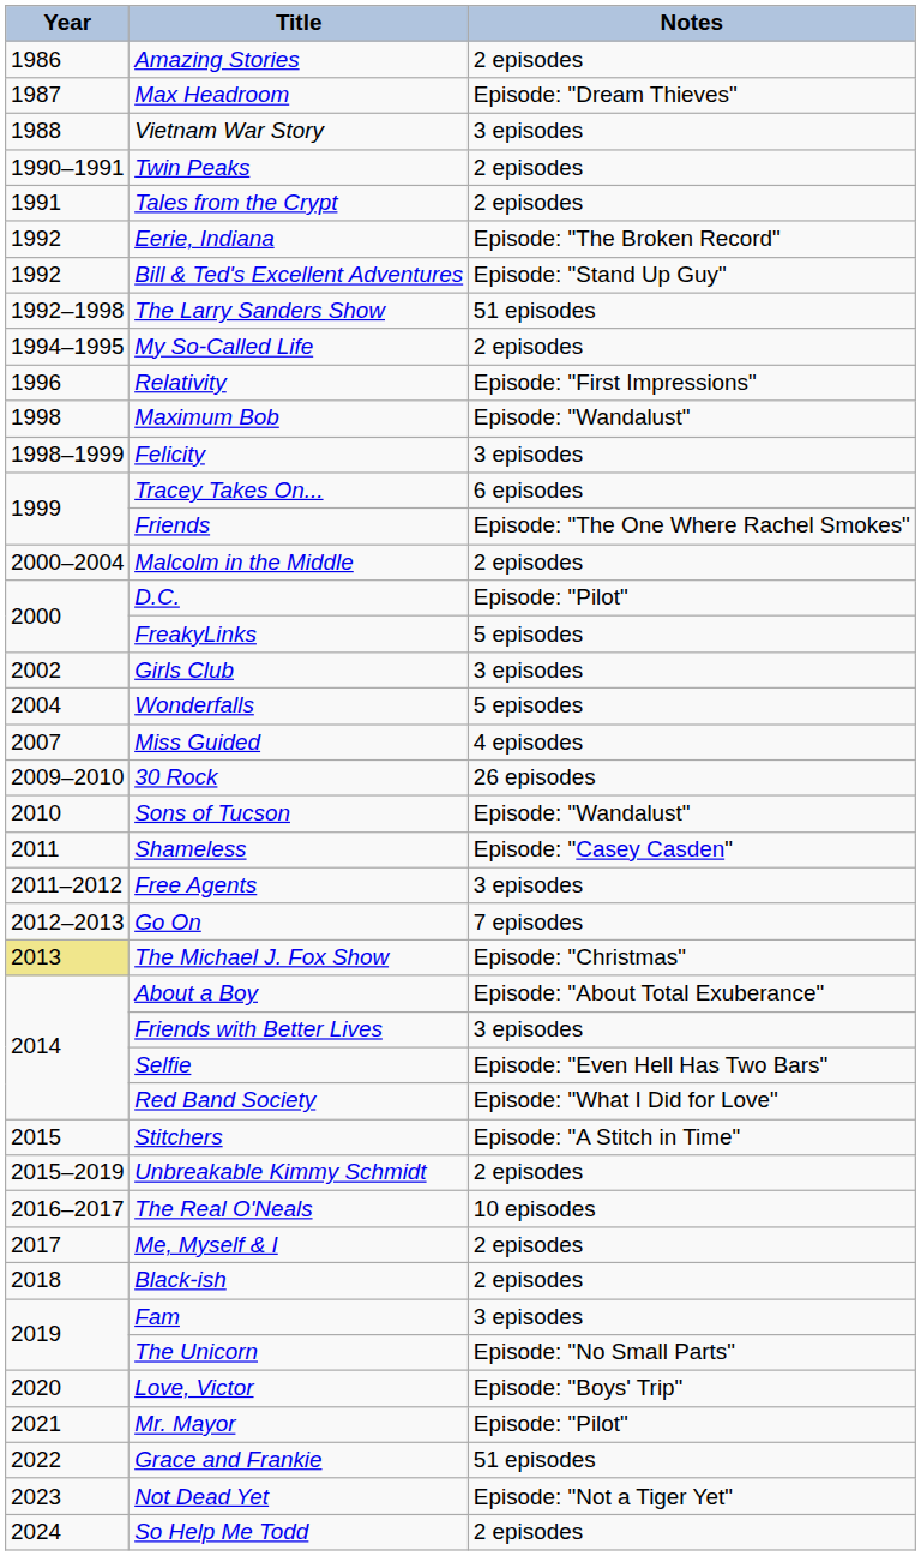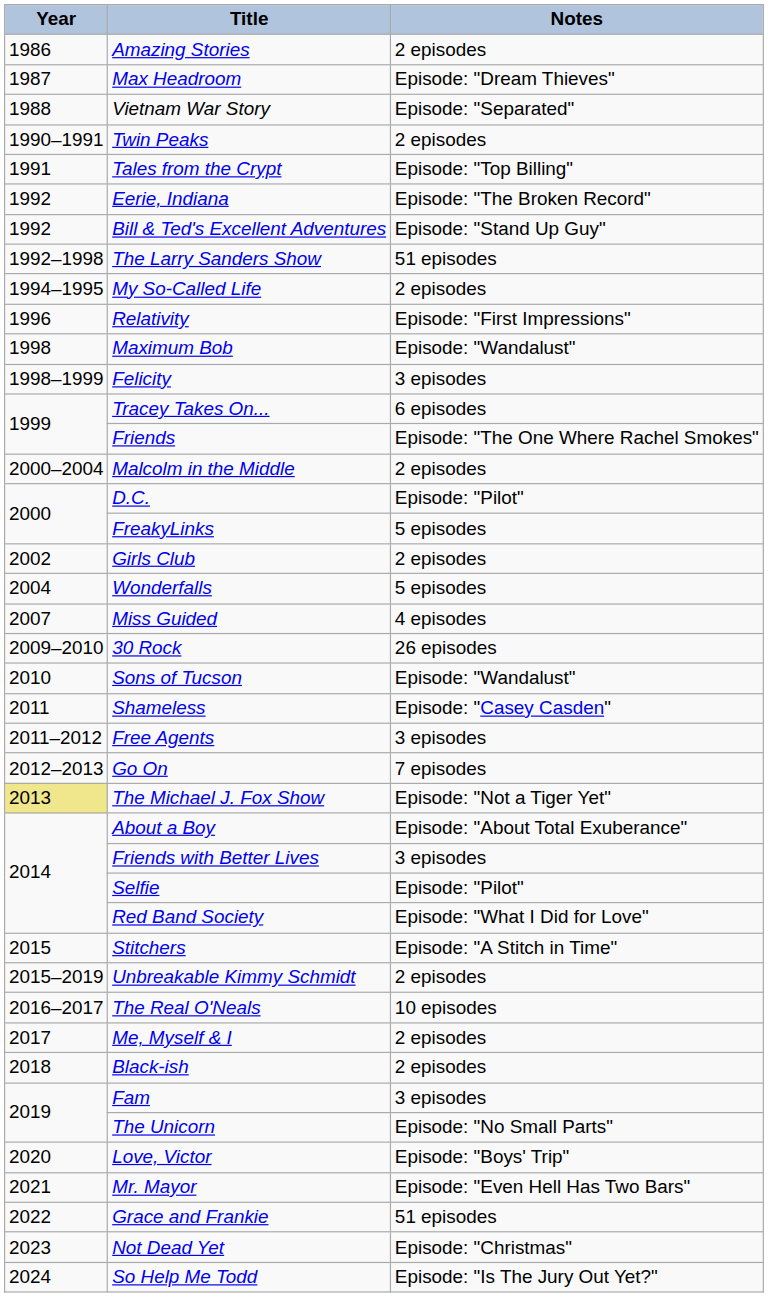Vietnam War Story | Notes: 3 episodes -> Episode: "Separated"
Tales from the Crypt | Notes: 2 episodes -> Episode: "Top Billing"
Girls Club | Notes: 3 episodes -> 2 episodes
The Michael J. Fox Show | Notes: Episode: "Christmas" -> Episode: "Not a Tiger Yet"
Selfie | Notes: Episode: "Even Hell Has Two Bars" -> Episode: "Pilot"
Mr. Mayor | Notes: Episode: "Pilot" -> Episode: "Even Hell Has Two Bars"
Not Dead Yet | Notes: Episode: "Not a Tiger Yet" -> Episode: "Christmas"
So Help Me Todd | Notes: 2 episodes -> Episode: "Is The Jury Out Yet?"
